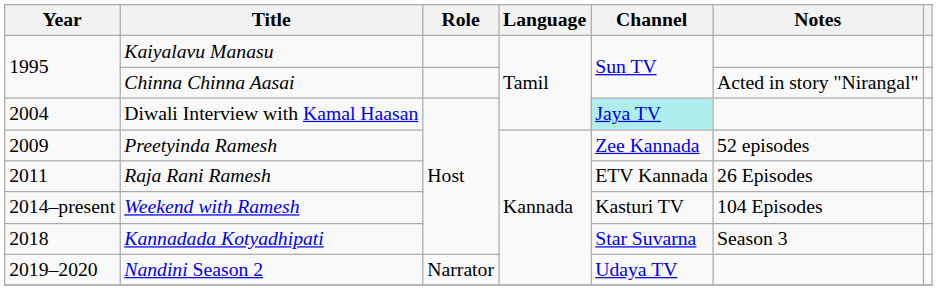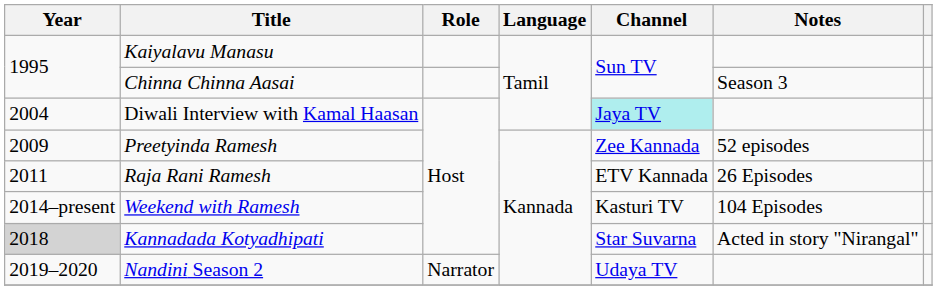Chinna Chinna Aasai | Notes: Acted in story "Nirangal" -> Season 3
Kannadada Kotyadhipati | Year: no background -> lightgrey background
Kannadada Kotyadhipati | Notes: Season 3 -> Acted in story "Nirangal"
